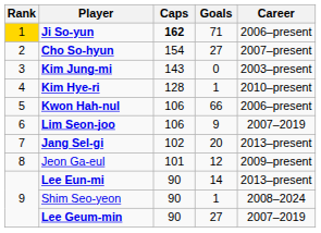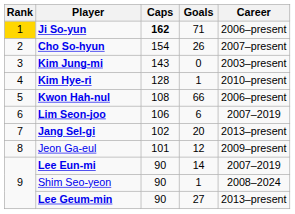Cho So-hyun | Goals: 27 -> 26
Kwon Hah-nul | Caps: 106 -> 108
Lim Seon-joo | Goals: 9 -> 6
Lee Eun-mi | Career: 2013–present -> 2007–2019
Lee Geum-min | Career: 2007–2019 -> 2013–present
